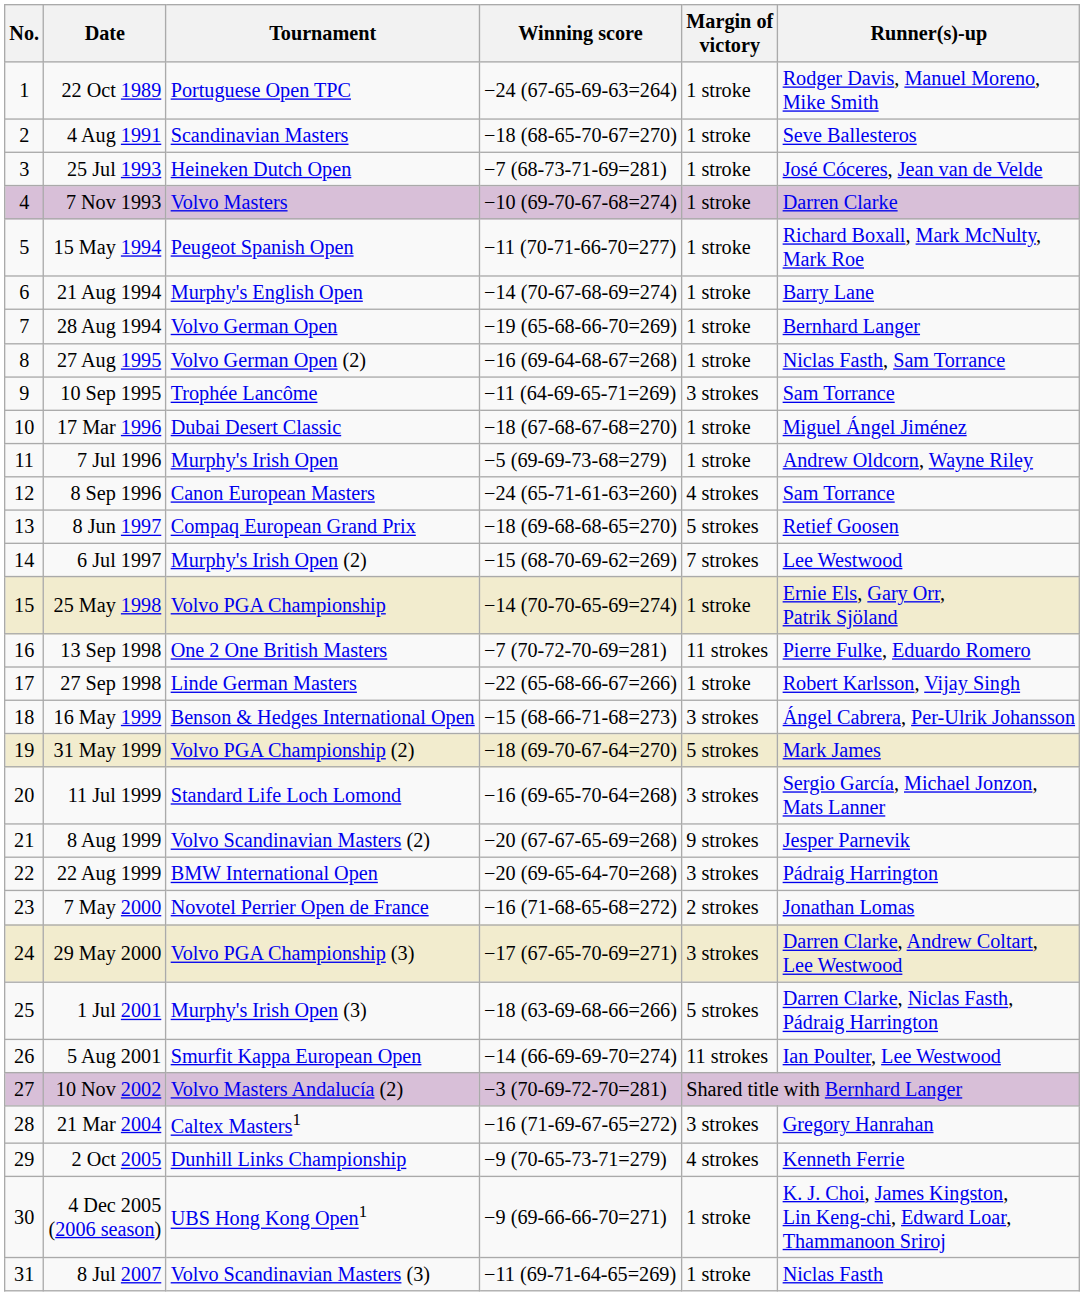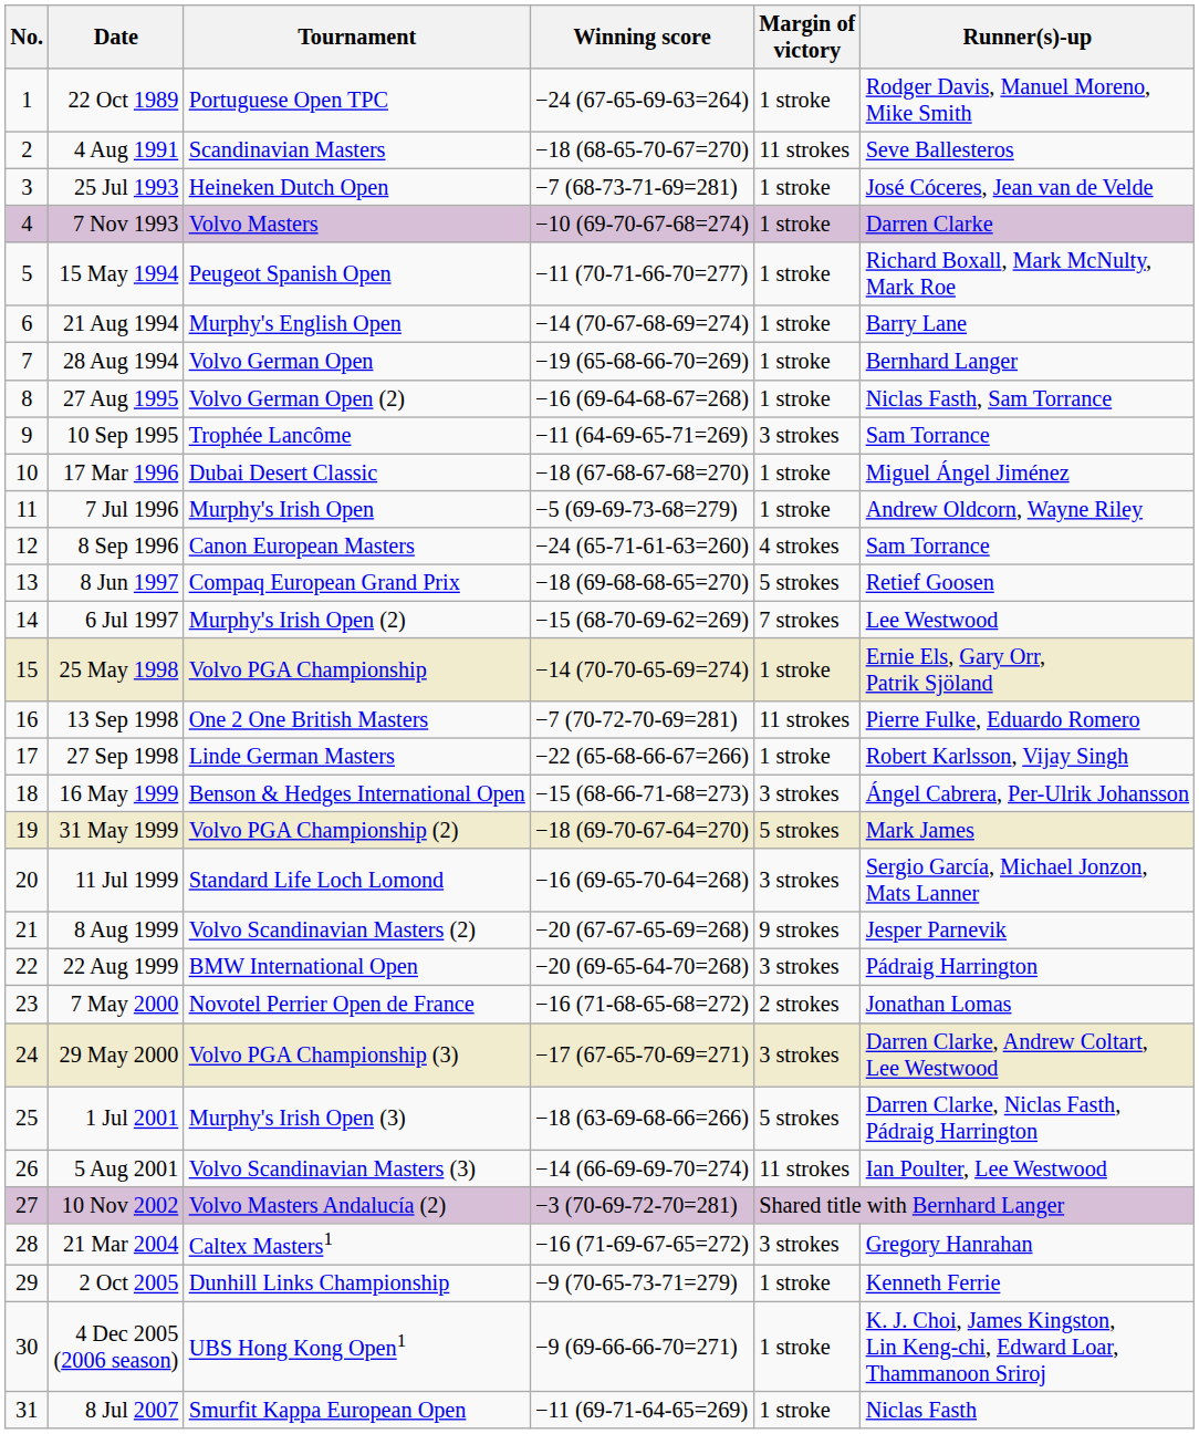4 Aug 1991 | Margin of victory: 1 stroke -> 11 strokes
5 Aug 2001 | Tournament: Smurfit Kappa European Open -> Volvo Scandinavian Masters (3)
2 Oct 2005 | Margin of victory: 4 strokes -> 1 stroke
8 Jul 2007 | Tournament: Volvo Scandinavian Masters (3) -> Smurfit Kappa European Open
